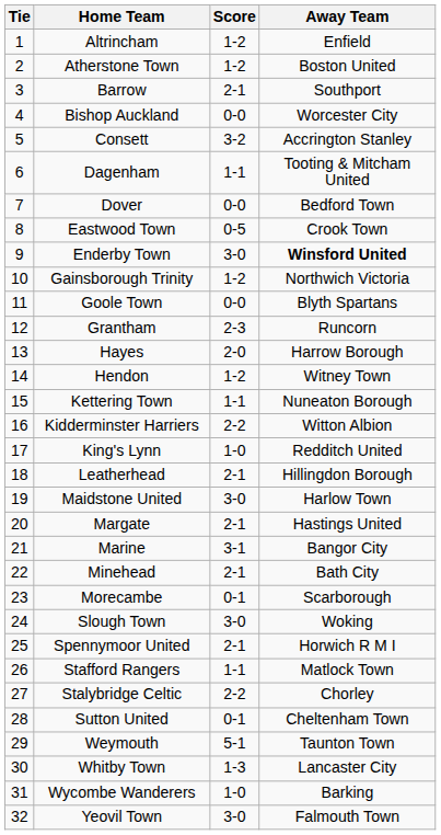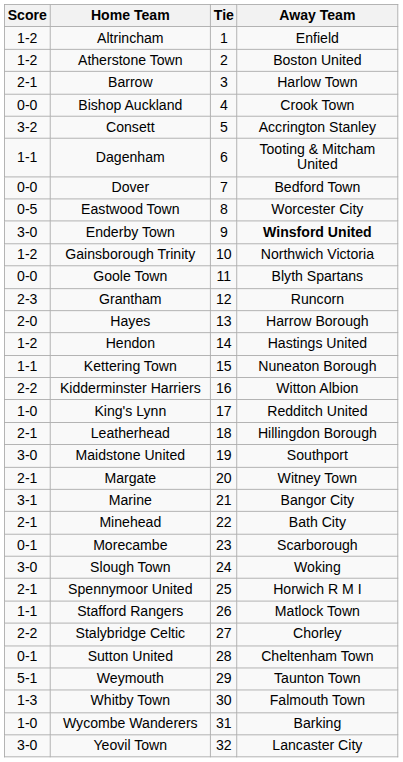columns swapped: Tie <-> Score
Barrow | Away Team: Southport -> Harlow Town
Bishop Auckland | Away Team: Worcester City -> Crook Town
Eastwood Town | Away Team: Crook Town -> Worcester City
Hendon | Away Team: Witney Town -> Hastings United
Maidstone United | Away Team: Harlow Town -> Southport
Margate | Away Team: Hastings United -> Witney Town
Whitby Town | Away Team: Lancaster City -> Falmouth Town
Yeovil Town | Away Team: Falmouth Town -> Lancaster City
